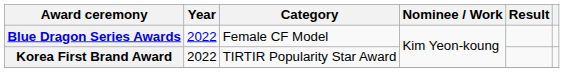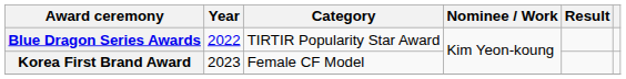Blue Dragon Series Awards | Category: Female CF Model -> TIRTIR Popularity Star Award
Korea First Brand Award | Year: 2022 -> 2023
Korea First Brand Award | Category: TIRTIR Popularity Star Award -> Female CF Model
